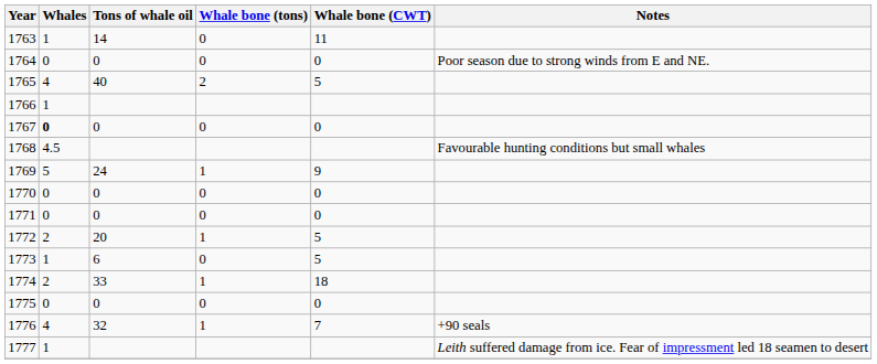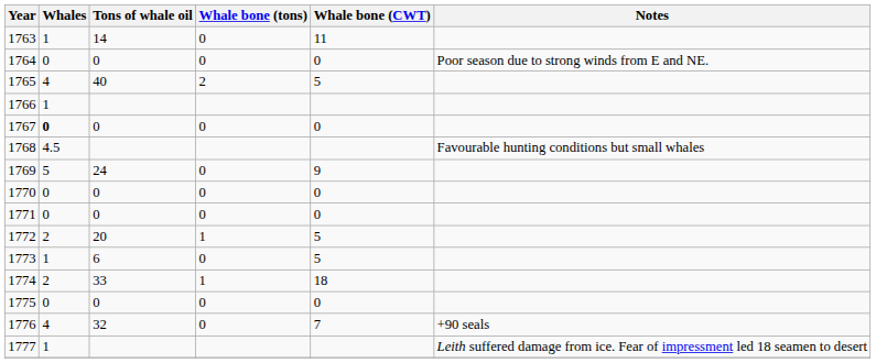1769 | Whale bone (tons): 1 -> 0
1776 | Whale bone (tons): 1 -> 0
